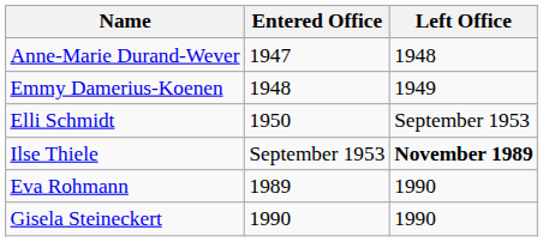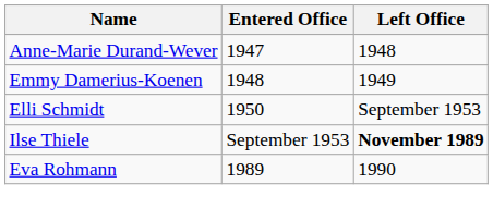- row: Gisela Steineckert | 1990 | 1990
